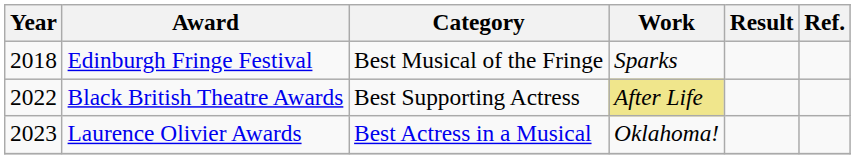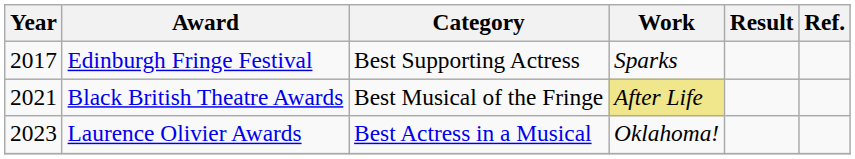Edinburgh Fringe Festival | Year: 2018 -> 2017
Edinburgh Fringe Festival | Category: Best Musical of the Fringe -> Best Supporting Actress
Black British Theatre Awards | Year: 2022 -> 2021
Black British Theatre Awards | Category: Best Supporting Actress -> Best Musical of the Fringe
